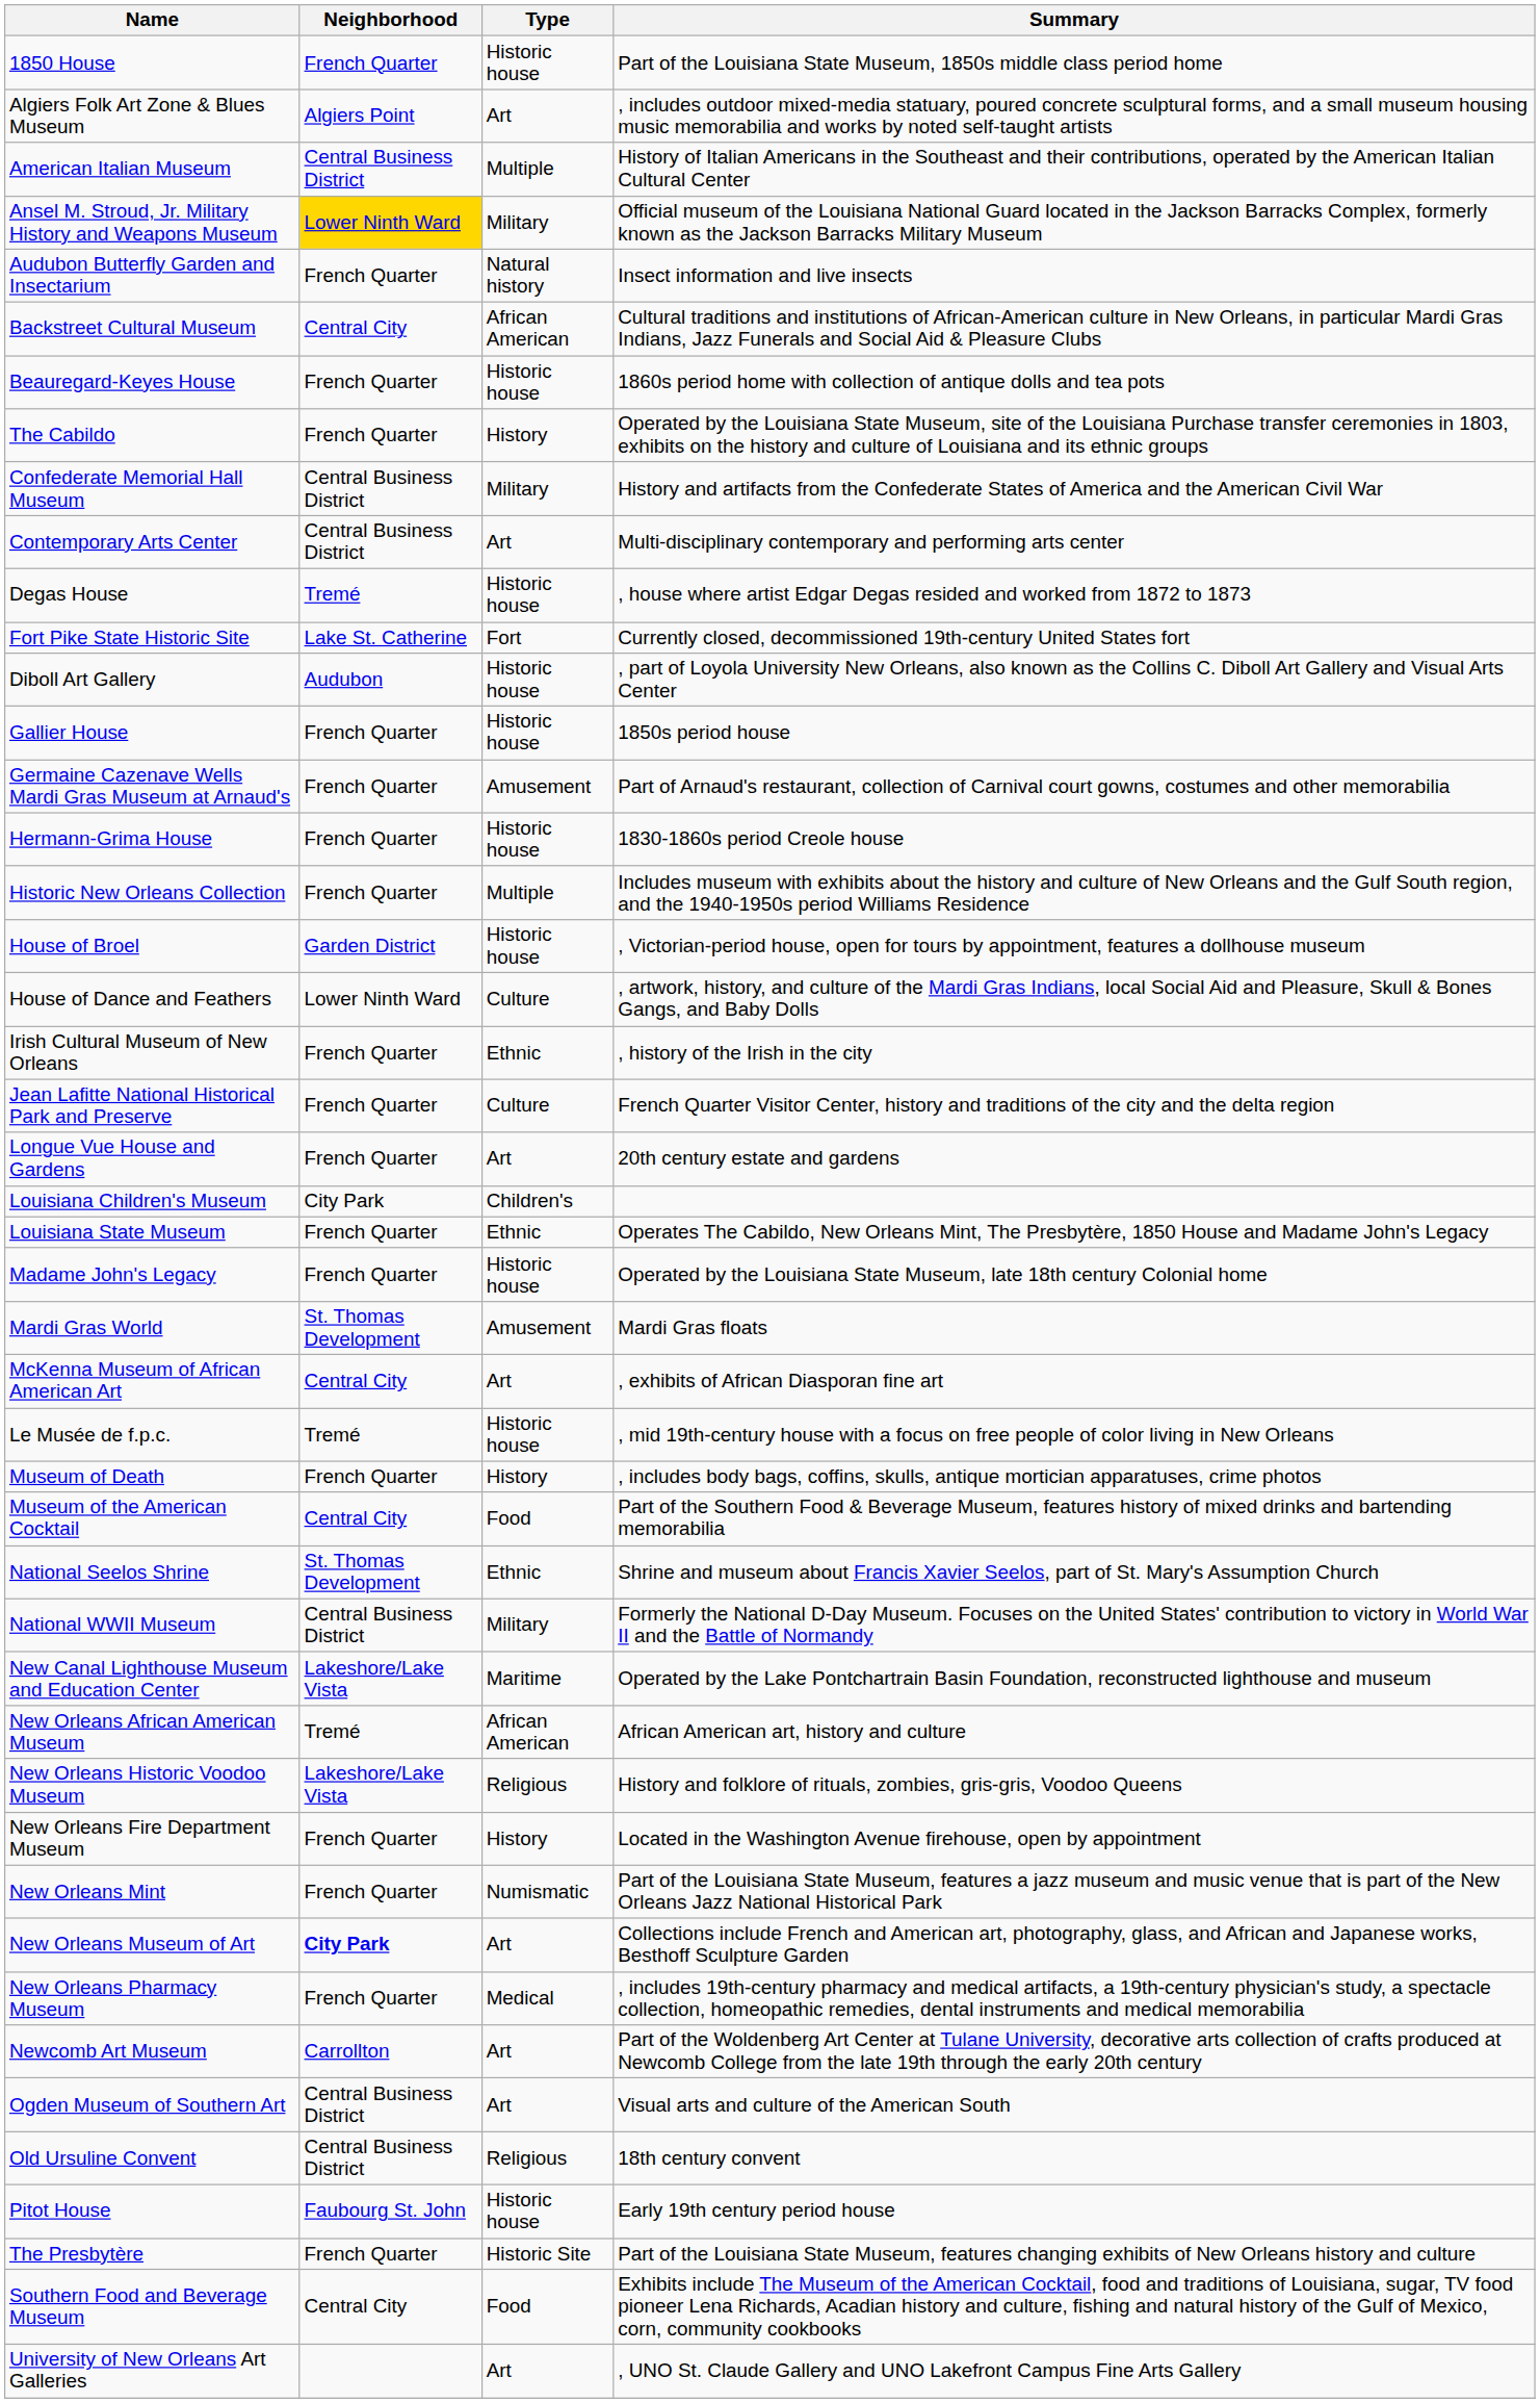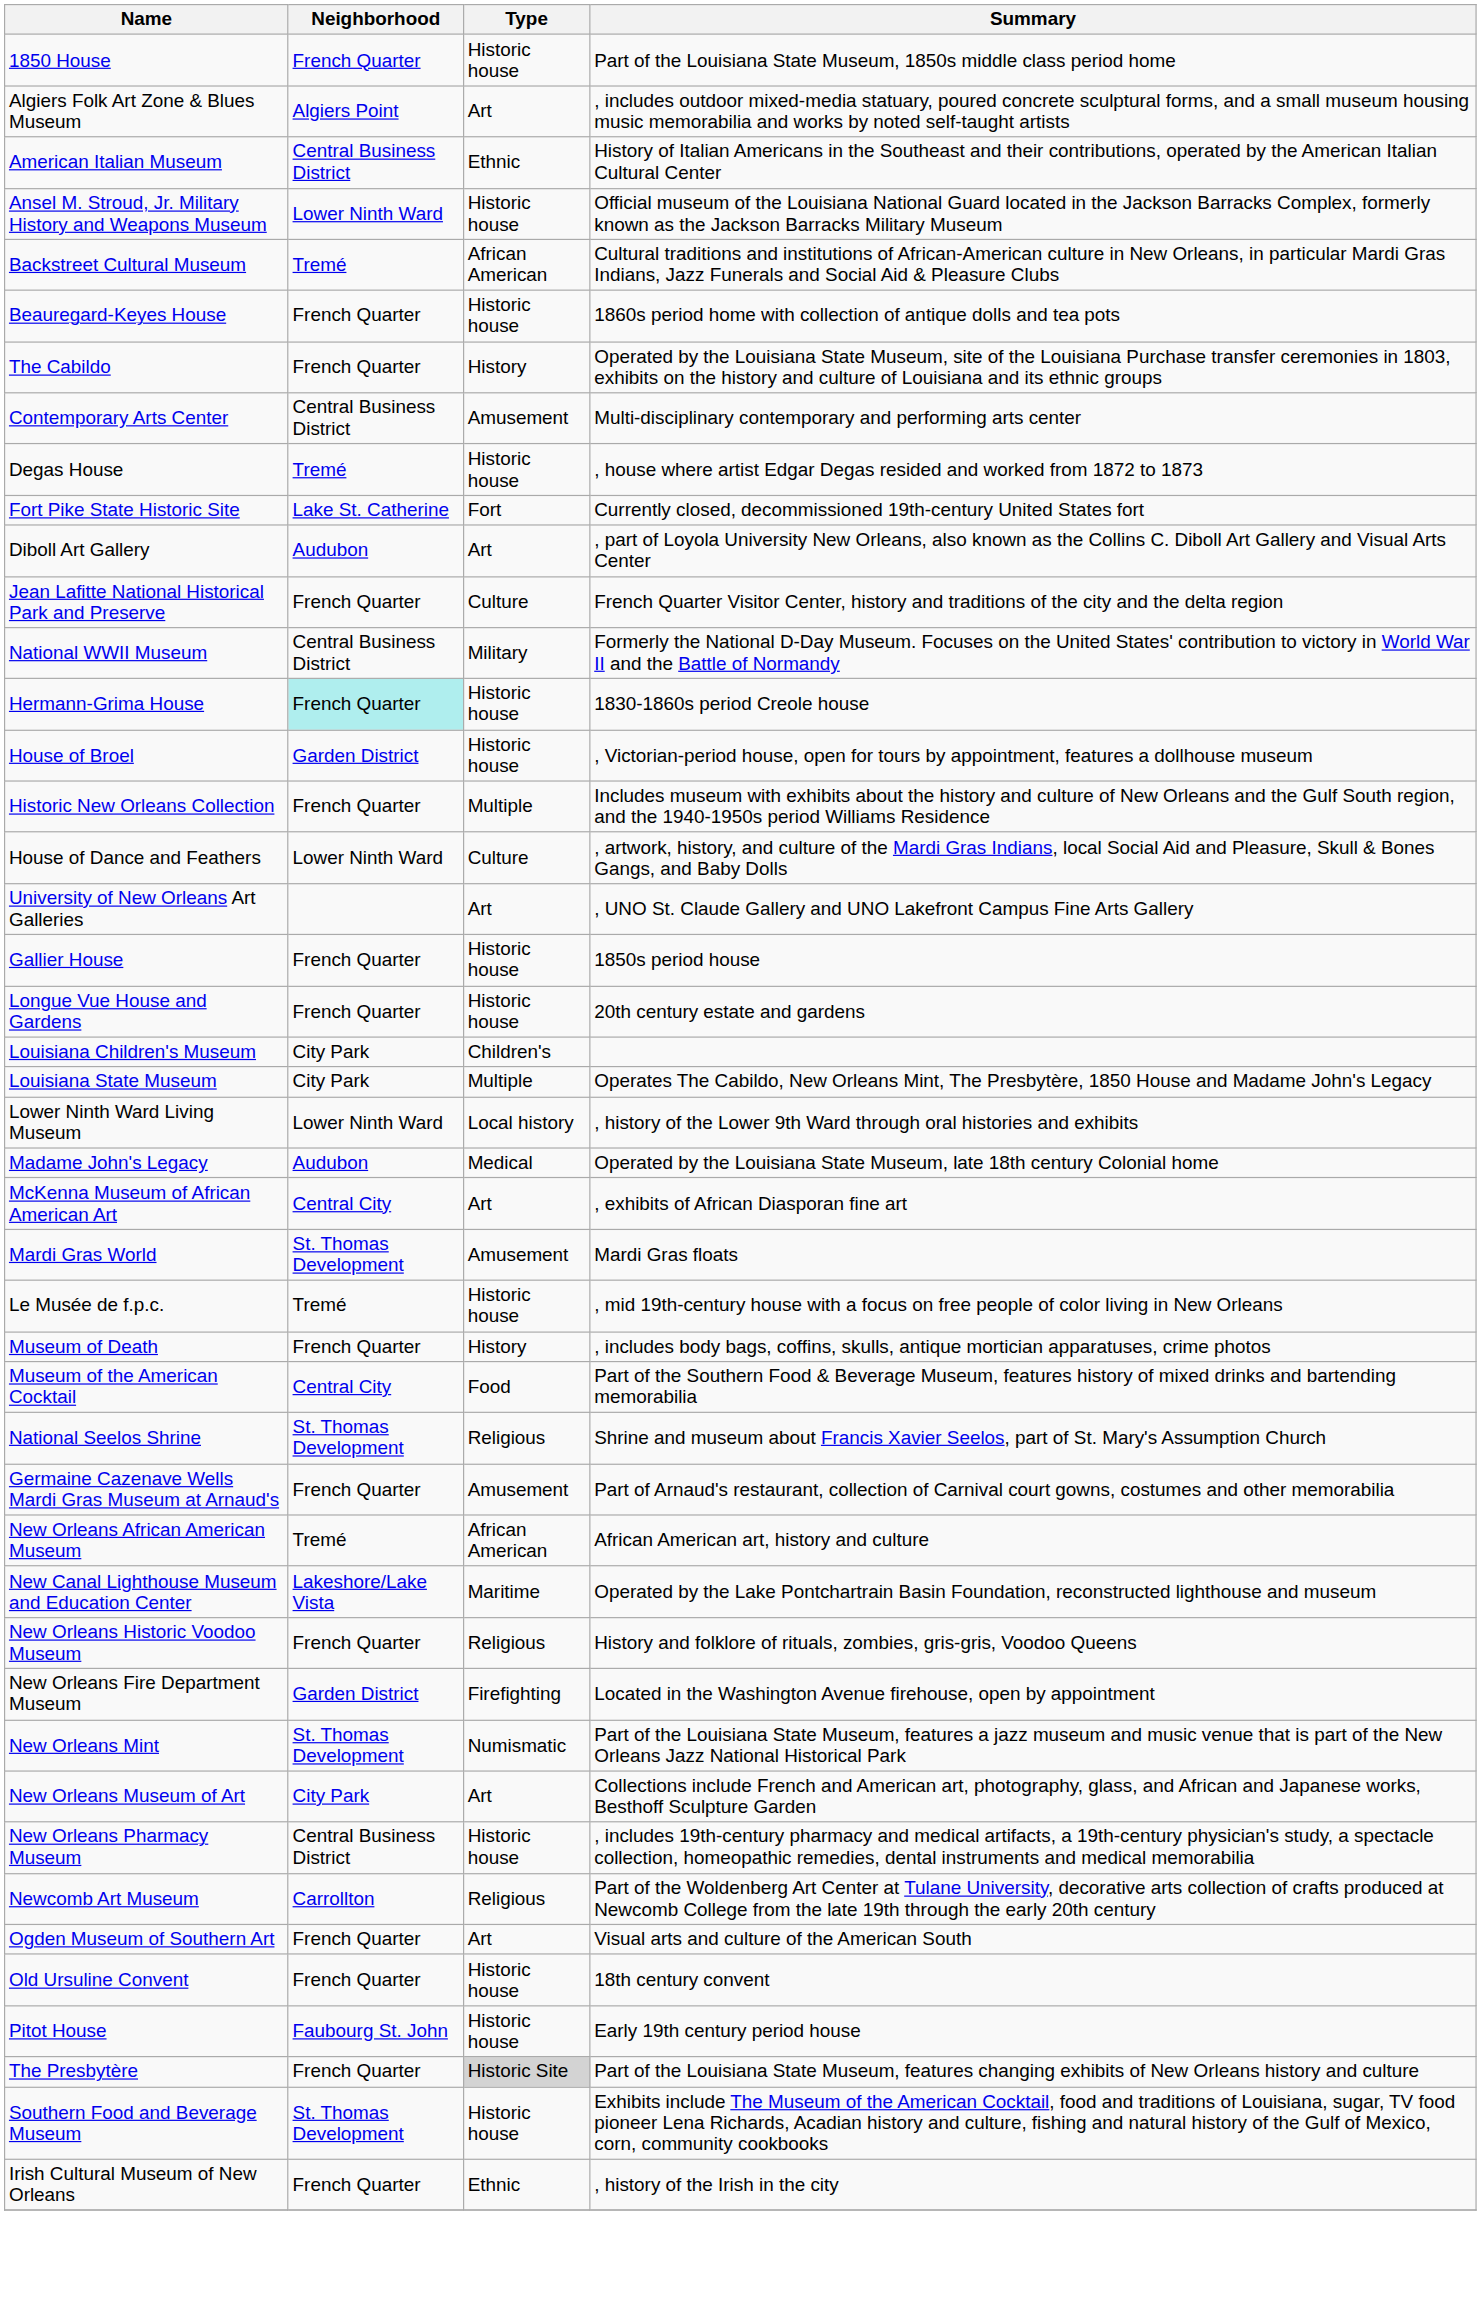American Italian Museum | Type: Multiple -> Ethnic
Ansel M. Stroud, Jr. Military History and Weapons Museum | Neighborhood: gold background -> no background
Ansel M. Stroud, Jr. Military History and Weapons Museum | Type: Military -> Historic house
- row: Audubon Butterfly Garden and Insectarium | French Quarter | Natural history | Insect information and live insects
Backstreet Cultural Museum | Neighborhood: Central City -> Tremé
- row: Confederate Memorial Hall Museum | Central Business District | Military | History and artifacts from the Confederate States of America and the American Civil War
Contemporary Arts Center | Type: Art -> Amusement
Diboll Art Gallery | Type: Historic house -> Art
rows swapped: Gallier House <-> Jean Lafitte National Historical Park and Preserve
rows swapped: Germaine Cazenave Wells Mardi Gras Museum at Arnaud's <-> National WWII Museum
Hermann-Grima House | Neighborhood: no background -> paleturquoise background
rows swapped: Historic New Orleans Collection <-> House of Broel
rows swapped: Irish Cultural Museum of New Orleans <-> University of New Orleans Art Galleries
Longue Vue House and Gardens | Type: Art -> Historic house
Louisiana State Museum | Neighborhood: French Quarter -> City Park
Louisiana State Museum | Type: Ethnic -> Multiple
+ row: Lower Ninth Ward Living Museum | Lower Ninth Ward | Local history | , history of the Lower 9th Ward through oral histories and exhibits
Madame John's Legacy | Neighborhood: French Quarter -> Audubon
Madame John's Legacy | Type: Historic house -> Medical
rows swapped: Mardi Gras World <-> McKenna Museum of African American Art
National Seelos Shrine | Type: Ethnic -> Religious
rows swapped: New Canal Lighthouse Museum and Education Center <-> New Orleans African American Museum
New Orleans Historic Voodoo Museum | Neighborhood: Lakeshore/Lake Vista -> French Quarter
New Orleans Fire Department Museum | Neighborhood: French Quarter -> Garden District
New Orleans Fire Department Museum | Type: History -> Firefighting
New Orleans Mint | Neighborhood: French Quarter -> St. Thomas Development
New Orleans Museum of Art | Neighborhood: bold -> normal
New Orleans Pharmacy Museum | Neighborhood: French Quarter -> Central Business District
New Orleans Pharmacy Museum | Type: Medical -> Historic house
Newcomb Art Museum | Type: Art -> Religious
Ogden Museum of Southern Art | Neighborhood: Central Business District -> French Quarter
Old Ursuline Convent | Neighborhood: Central Business District -> French Quarter
Old Ursuline Convent | Type: Religious -> Historic house
The Presbytère | Type: no background -> lightgrey background
Southern Food and Beverage Museum | Neighborhood: Central City -> St. Thomas Development
Southern Food and Beverage Museum | Type: Food -> Historic house
